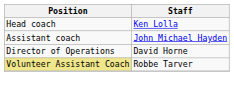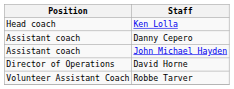+ row: Assistant coach | Danny Cepero
Robbe Tarver | Position: khaki background -> no background
